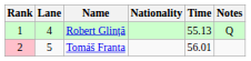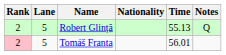Robert Glință | Rank: 1 -> 2
Robert Glință | Lane: 4 -> 5
